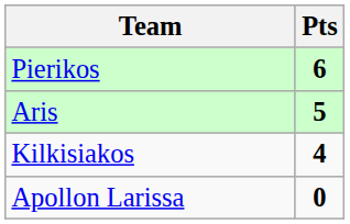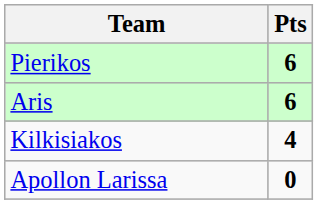Aris | Pts: 5 -> 6
